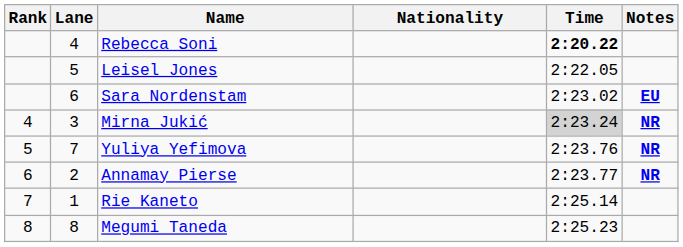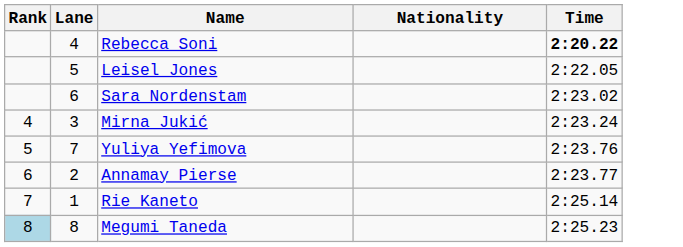- column: Notes | EU | NR | NR | NR
Mirna Jukić | Time: lightgrey background -> no background
Megumi Taneda | Rank: no background -> lightblue background
